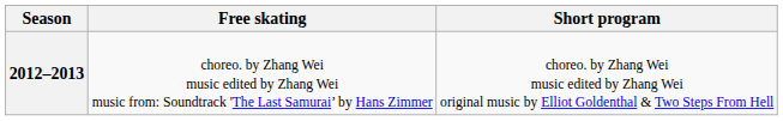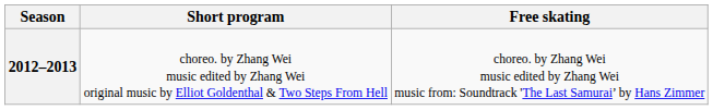columns swapped: Short program <-> Free skating
